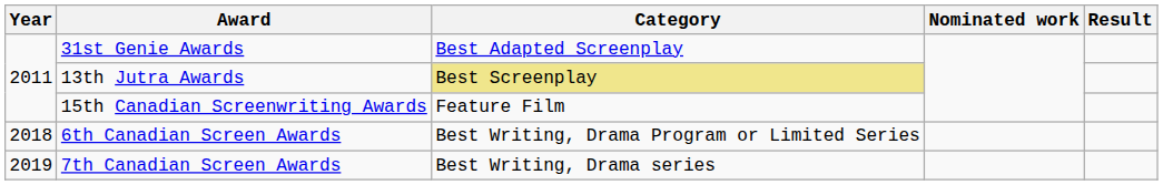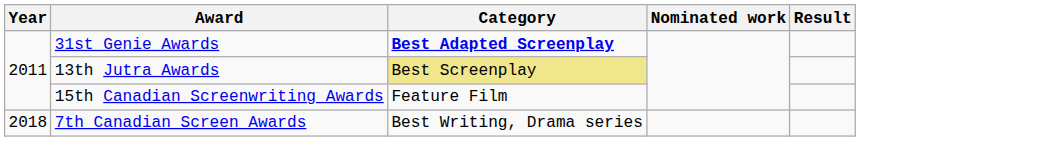31st Genie Awards | Category: normal -> bold
- row: 2018 | 6th Canadian Screen Awards | Best Writing, Drama Program or Limited Series
7th Canadian Screen Awards | Year: 2019 -> 2018
